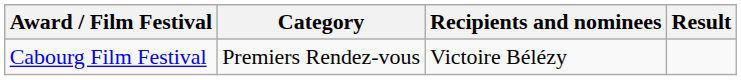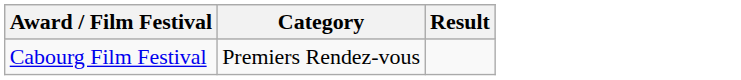- column: Recipients and nominees | Victoire Bélézy
